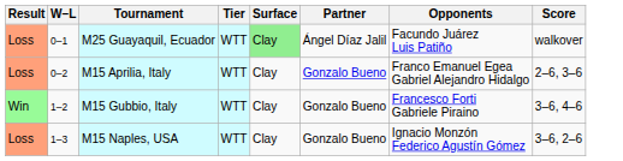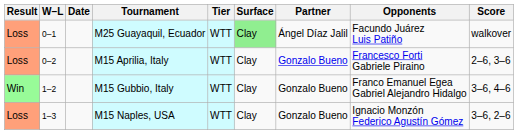+ column: Date
M15 Aprilia, Italy | Opponents: Franco Emanuel Egea Gabriel Alejandro Hidalgo -> Francesco Forti Gabriele Piraino
M15 Gubbio, Italy | Opponents: Francesco Forti Gabriele Piraino -> Franco Emanuel Egea Gabriel Alejandro Hidalgo
